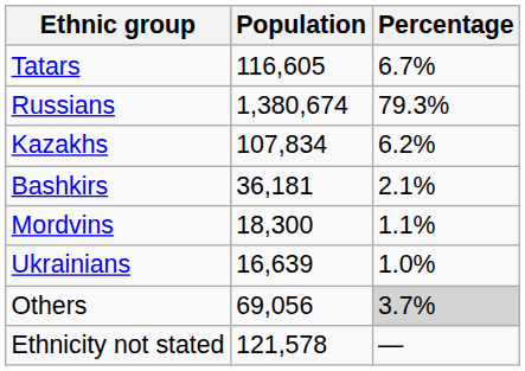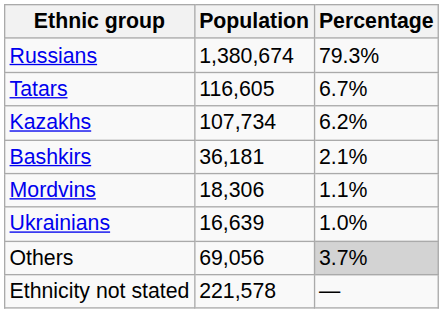rows swapped: Russians <-> Tatars
Kazakhs | Population: 107,834 -> 107,734
Mordvins | Population: 18,300 -> 18,306
Ethnicity not stated | Population: 121,578 -> 221,578
